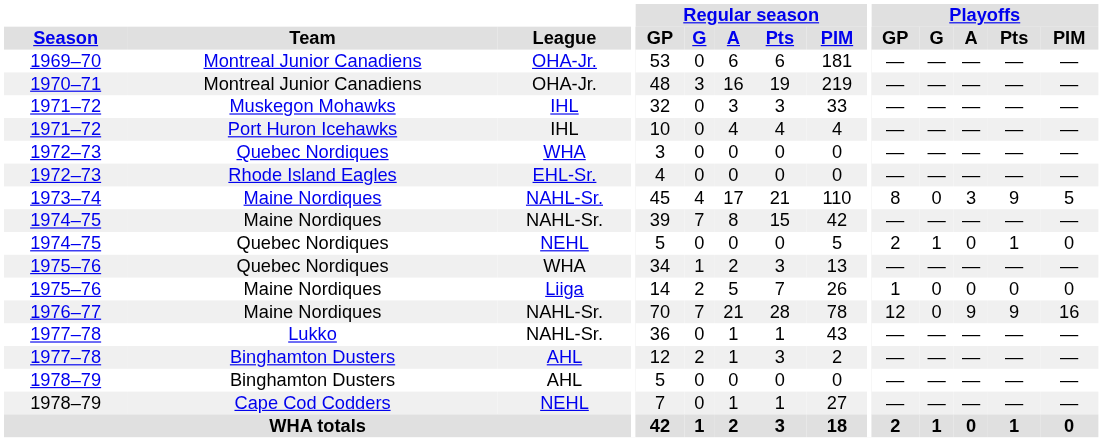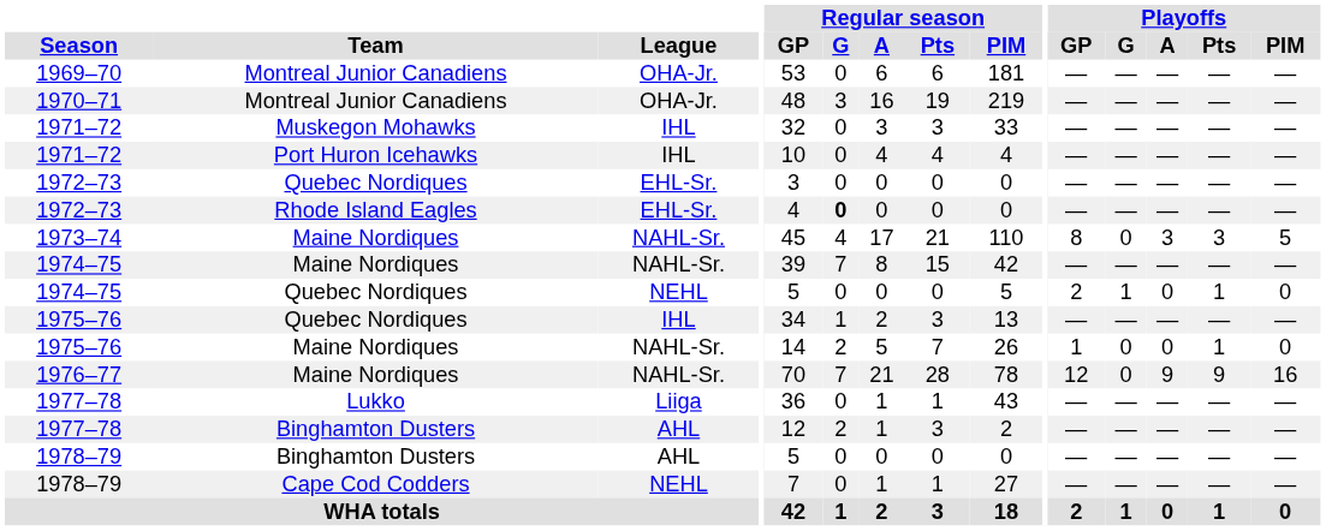1972–73 / Quebec Nordiques | League: WHA -> EHL-Sr.
1972–73 / Rhode Island Eagles | Regular season / G: normal -> bold
1973–74 | Playoffs / Pts: 9 -> 3
1975–76 / Quebec Nordiques | League: WHA -> IHL
1975–76 / Maine Nordiques | League: Liiga -> NAHL-Sr.
1975–76 / Maine Nordiques | Playoffs / Pts: 0 -> 1
1977–78 / Lukko | League: NAHL-Sr. -> Liiga
